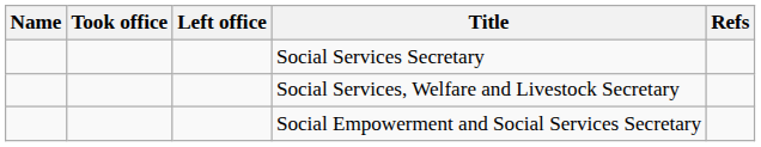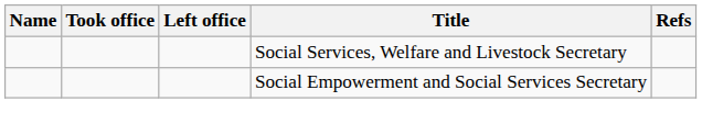- row: Social Services Secretary
